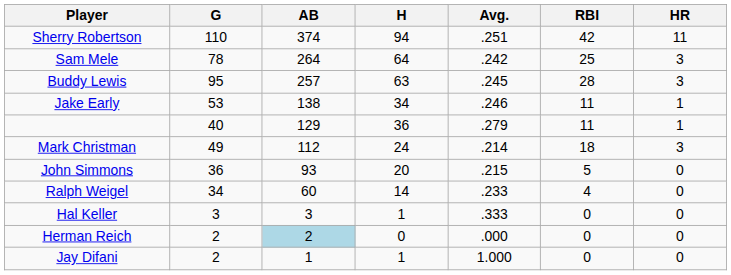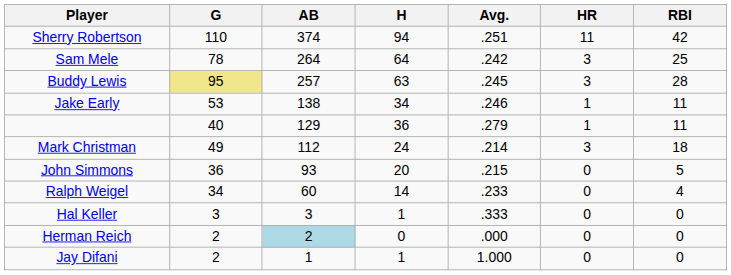columns swapped: HR <-> RBI
Buddy Lewis | G: no background -> khaki background
